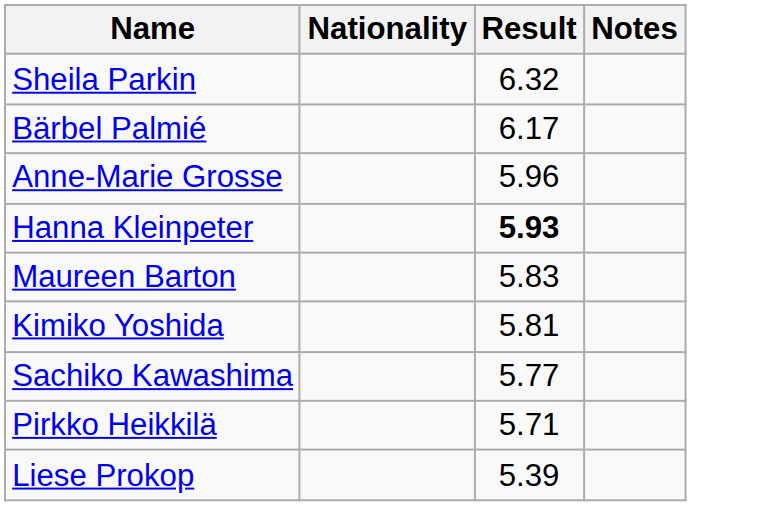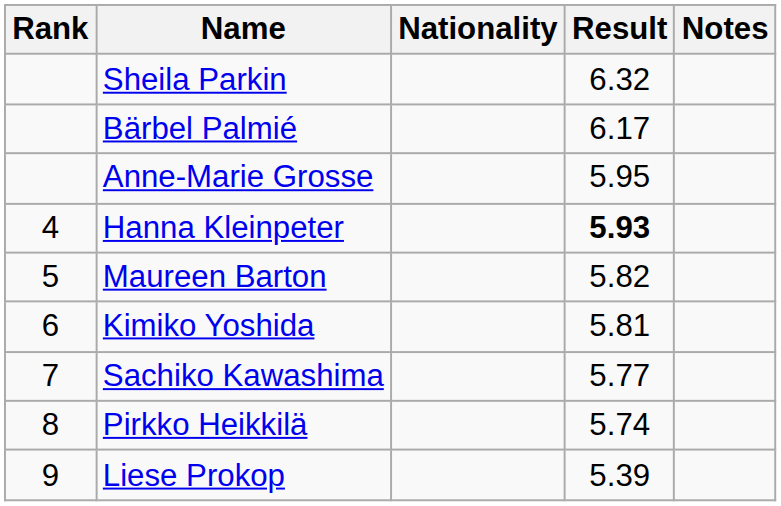+ column: Rank | 4 | 5 | 6 | 7 | 8 | 9
Anne-Marie Grosse | Result: 5.96 -> 5.95
Maureen Barton | Result: 5.83 -> 5.82
Pirkko Heikkilä | Result: 5.71 -> 5.74
